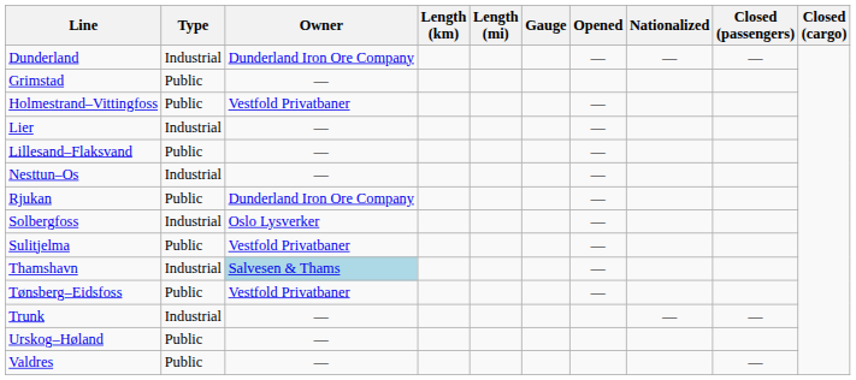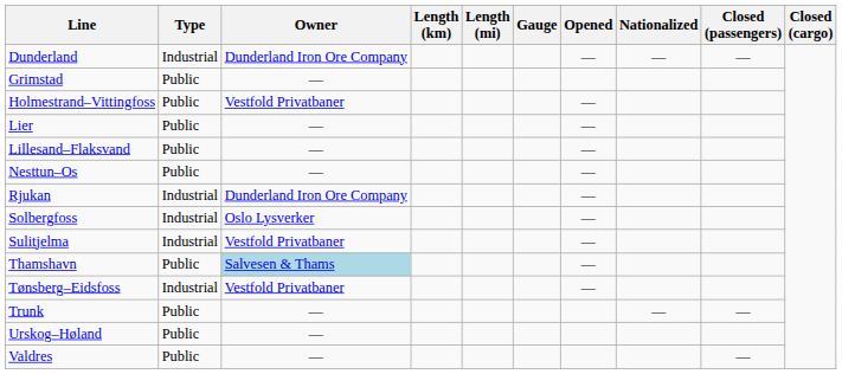Lier | Type: Industrial -> Public
Nesttun–Os | Type: Industrial -> Public
Rjukan | Type: Public -> Industrial
Sulitjelma | Type: Public -> Industrial
Thamshavn | Type: Industrial -> Public
Tønsberg–Eidsfoss | Type: Public -> Industrial
Trunk | Type: Industrial -> Public
